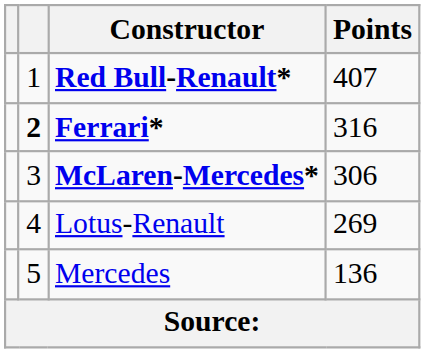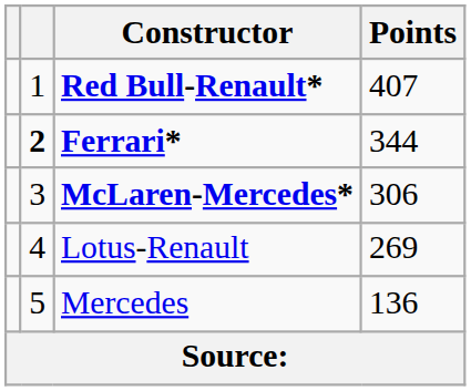Ferrari* | Points: 316 -> 344
